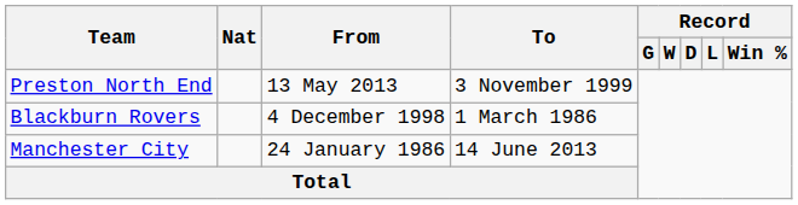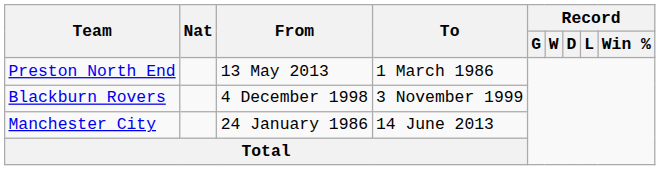Preston North End | To: 3 November 1999 -> 1 March 1986
Blackburn Rovers | To: 1 March 1986 -> 3 November 1999
